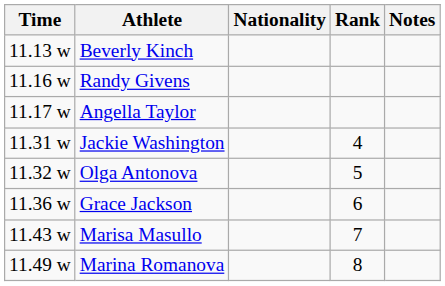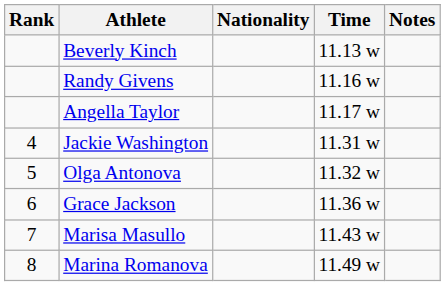columns swapped: Rank <-> Time
